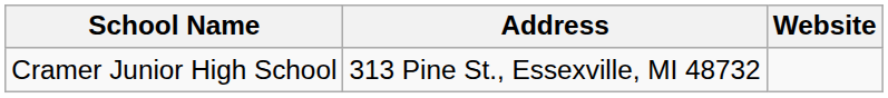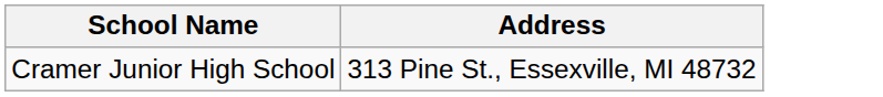- column: Website
